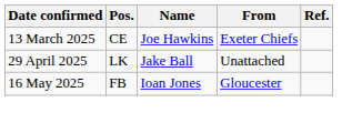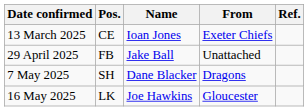13 March 2025 | Name: Joe Hawkins -> Ioan Jones
29 April 2025 | Pos.: LK -> FB
+ row: 7 May 2025 | SH | Dane Blacker | Dragons
16 May 2025 | Pos.: FB -> LK
16 May 2025 | Name: Ioan Jones -> Joe Hawkins
